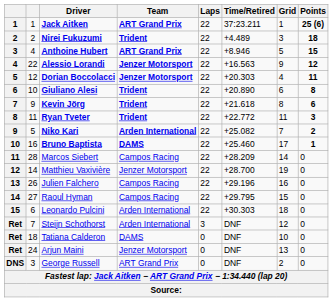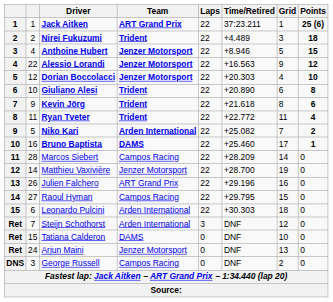Anthoine Hubert | Team: ART Grand Prix -> Jenzer Motorsport
Dorian Boccolacci | Points: 11 -> 10
Ryan Tveter | Points: 3 -> 4
Julien Falchero | Team: Campos Racing -> ART Grand Prix
Tatiana Calderon | column 2: 18 -> 15
George Russell | Team: ART Grand Prix -> Campos Racing
